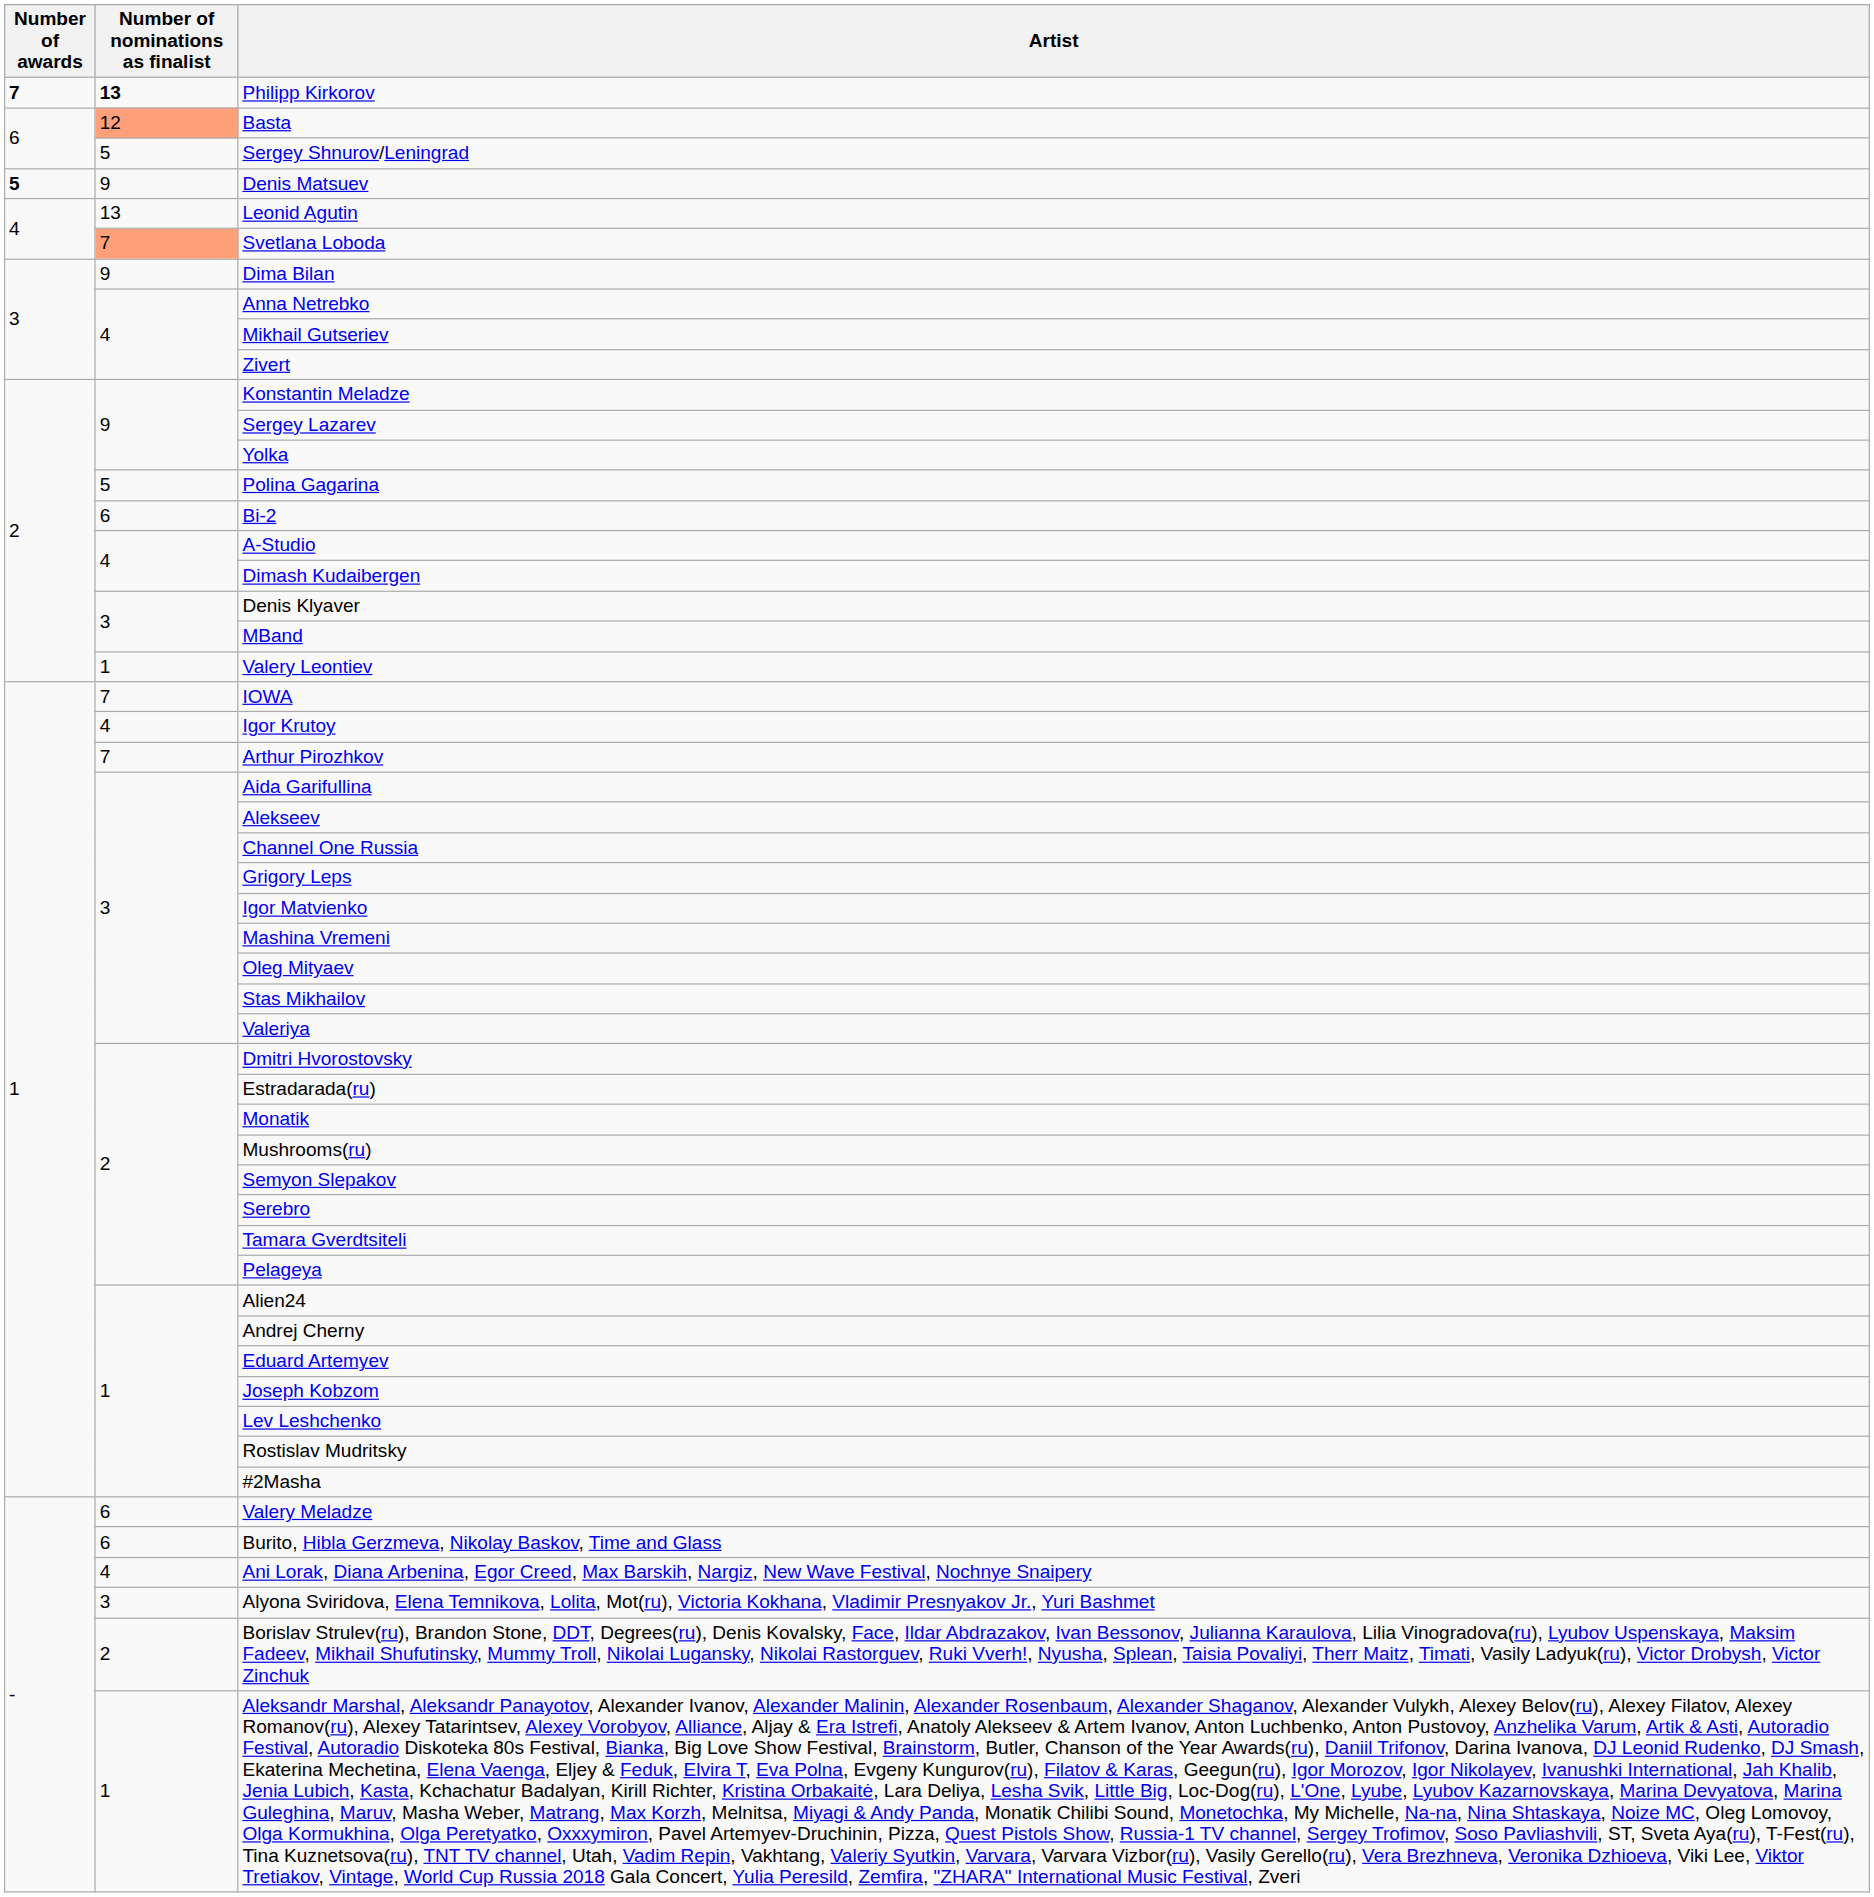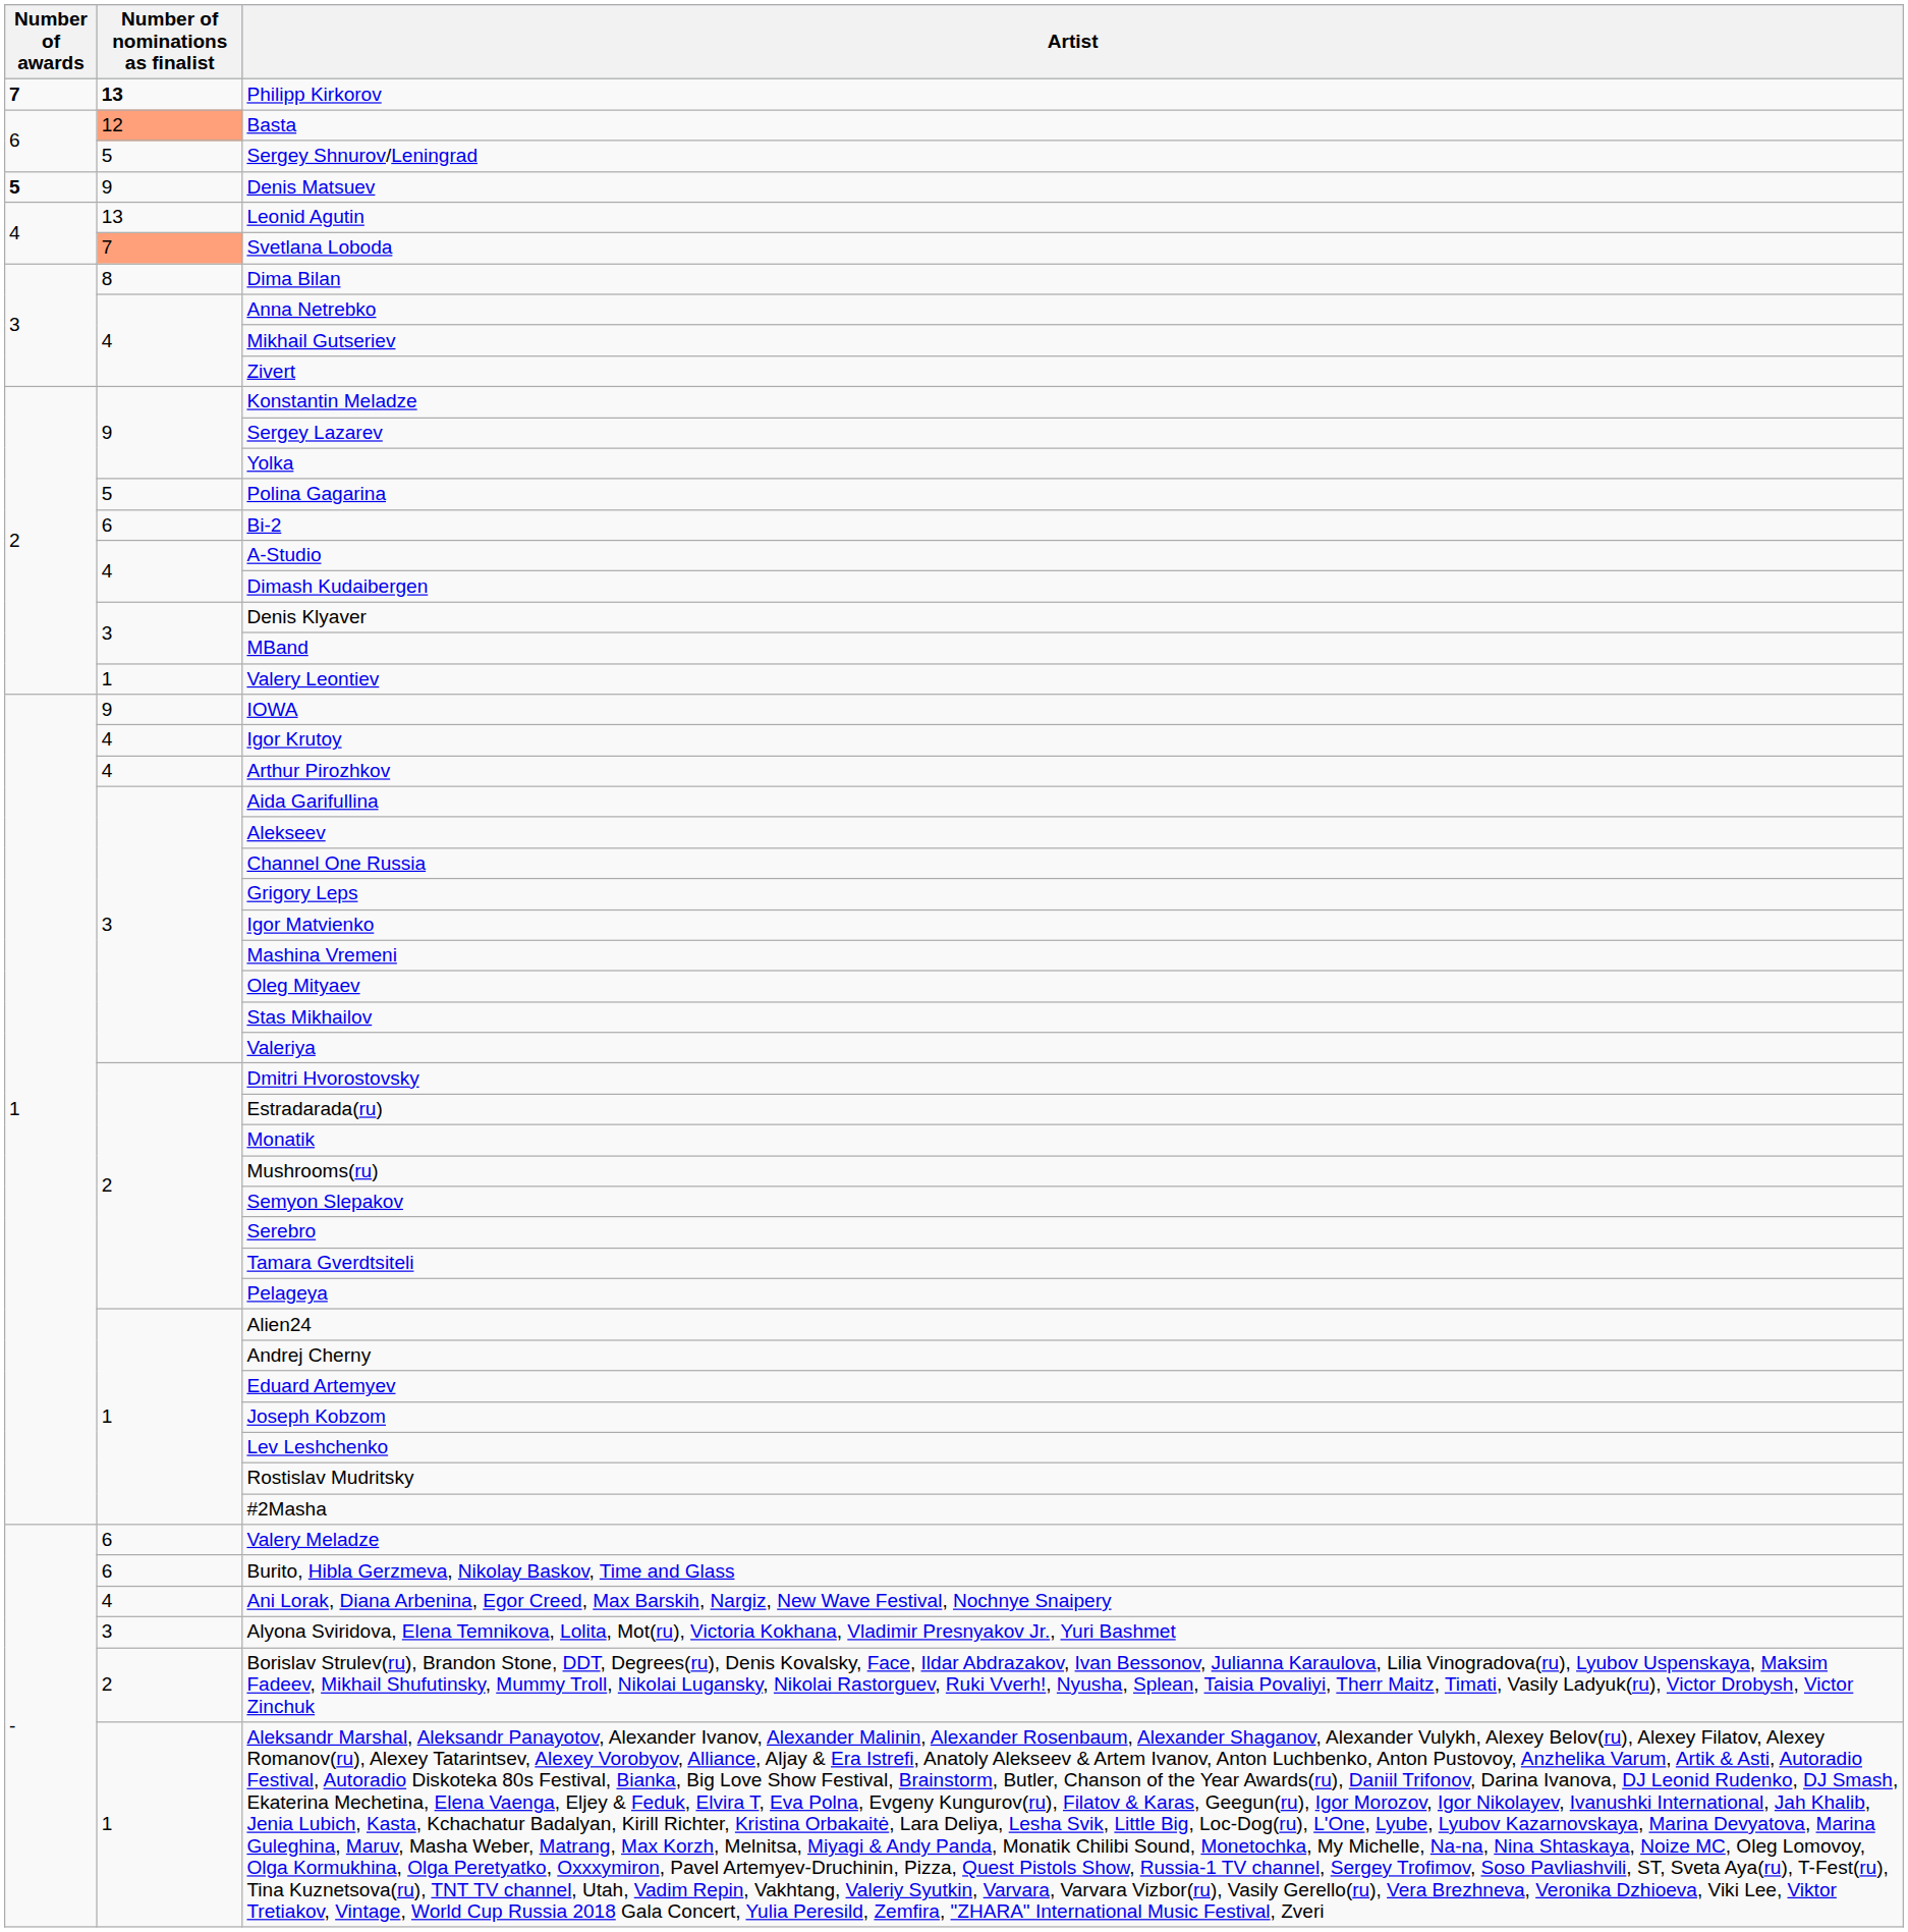Dima Bilan | Number of nominations as finalist: 9 -> 8
IOWA | Number of nominations as finalist: 7 -> 9
Arthur Pirozhkov | Number of nominations as finalist: 7 -> 4
